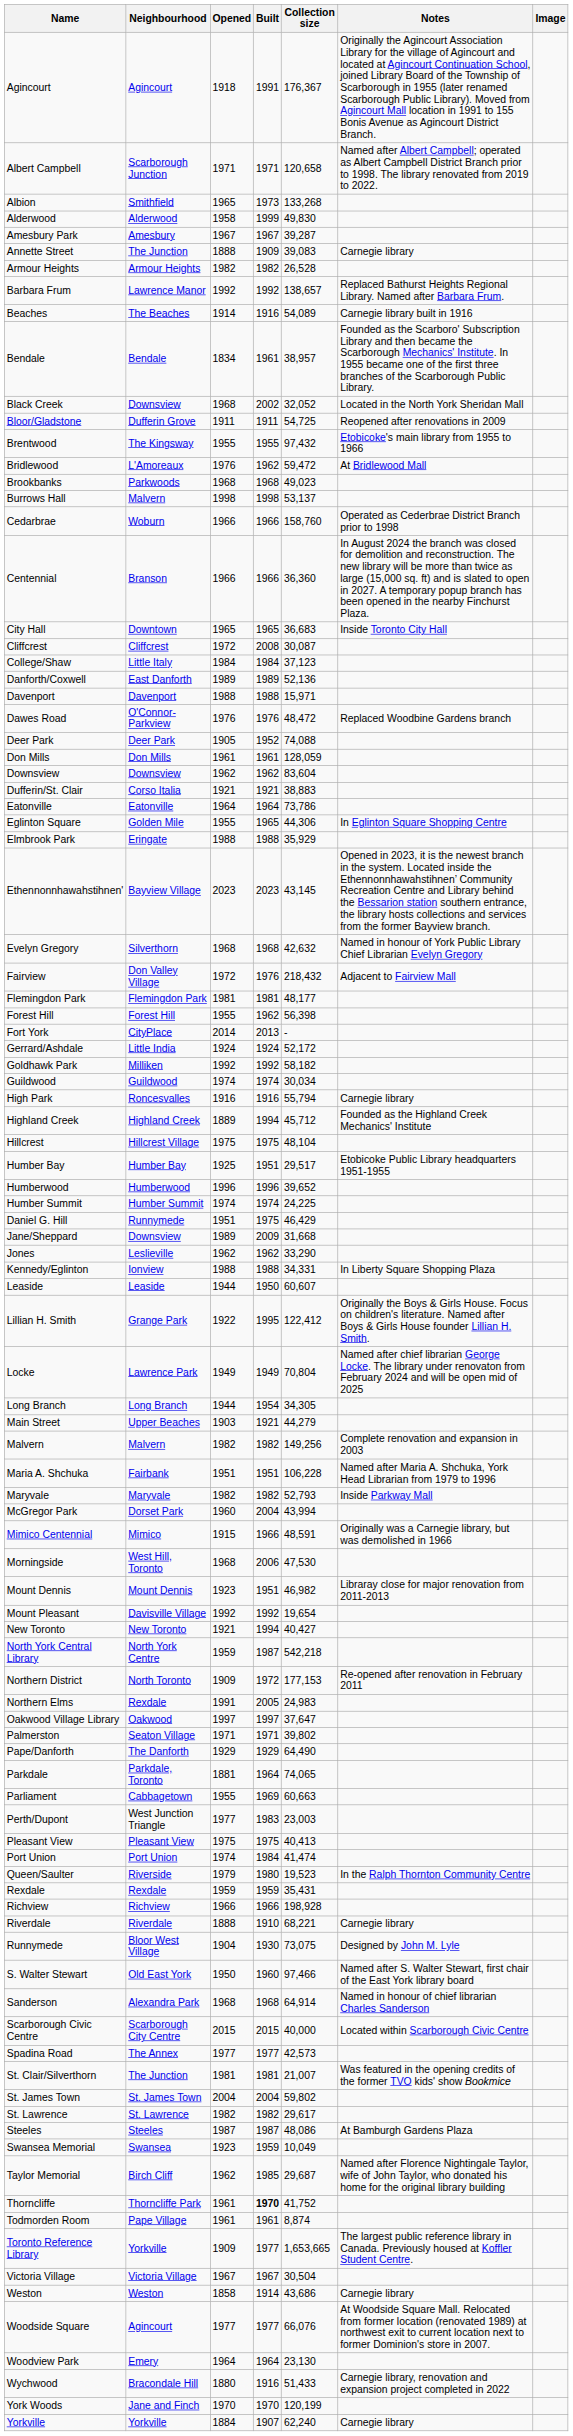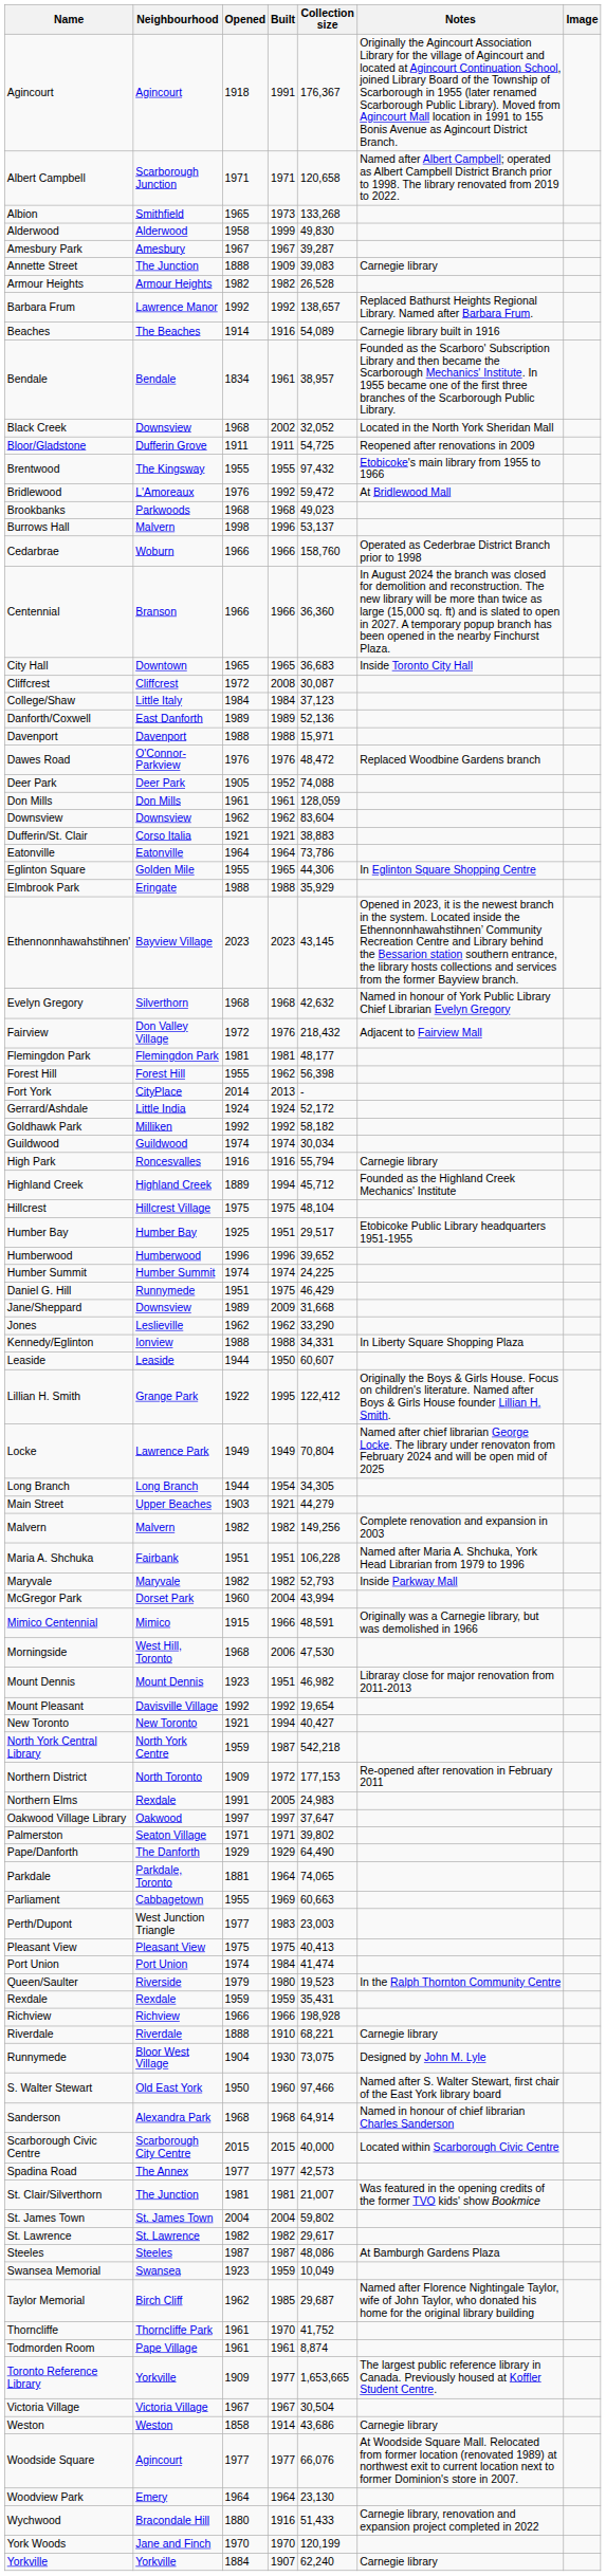Bridlewood | Built: 1962 -> 1992
Burrows Hall | Built: 1998 -> 1996
Thorncliffe | Built: bold -> normal
